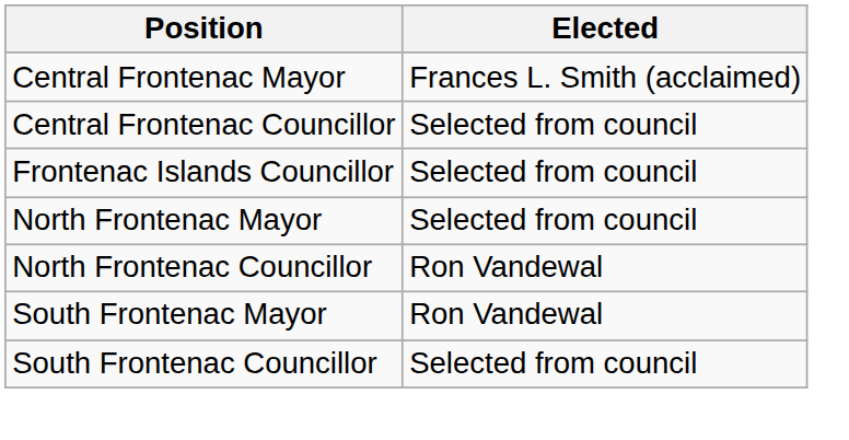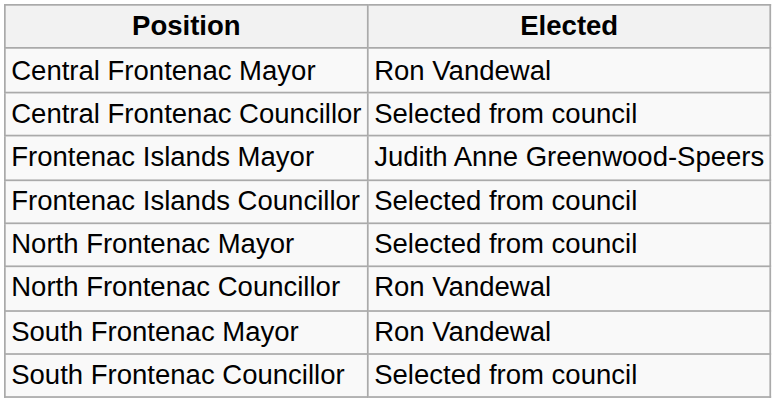Central Frontenac Mayor | Elected: Frances L. Smith (acclaimed) -> Ron Vandewal
+ row: Frontenac Islands Mayor | Judith Anne Greenwood-Speers
